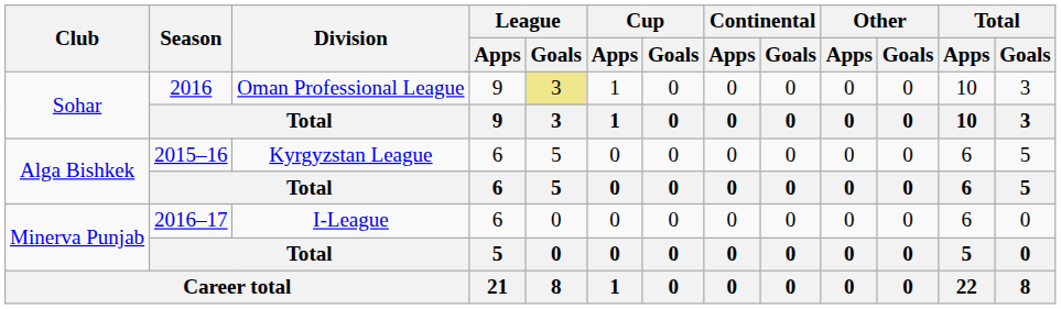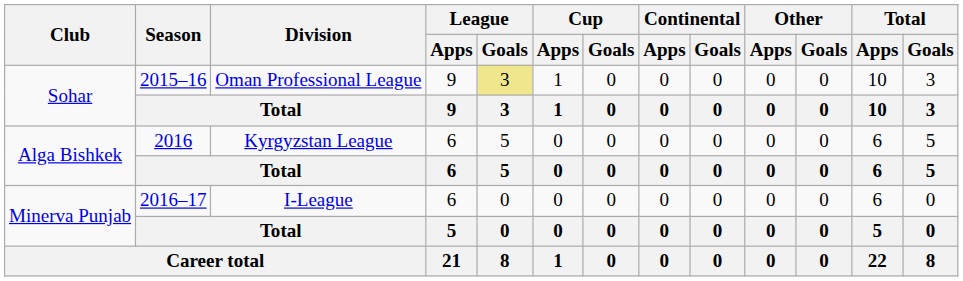Sohar / Oman Professional League | Season: 2016 -> 2015–16
Alga Bishkek / Kyrgyzstan League | Season: 2015–16 -> 2016
